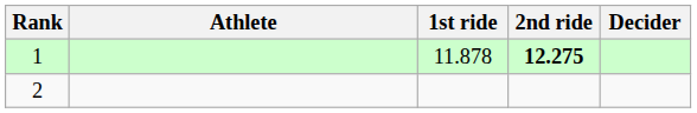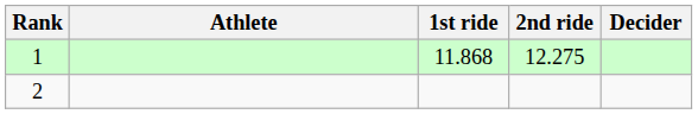1 | 1st ride: 11.878 -> 11.868
1 | 2nd ride: bold -> normal
